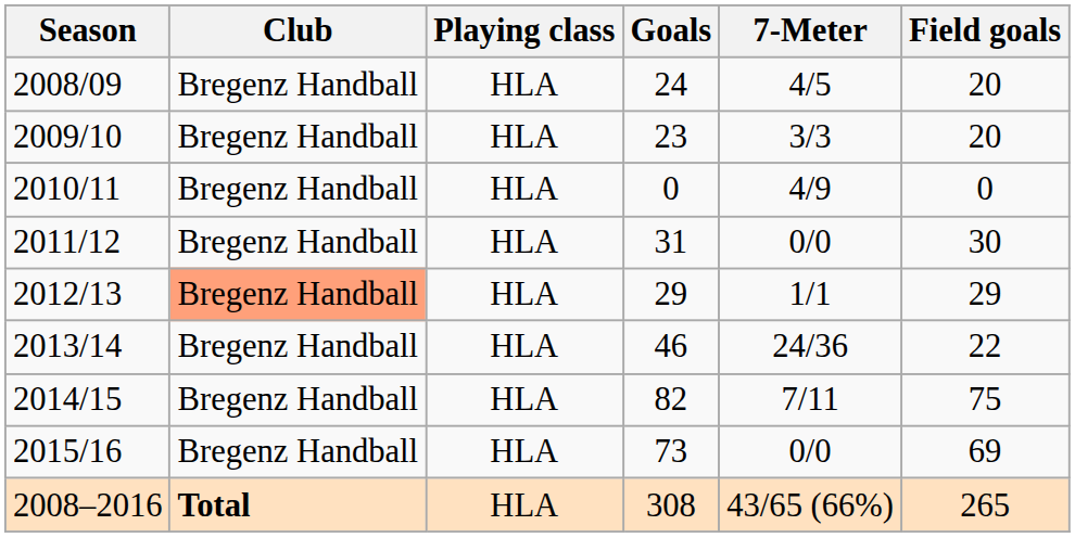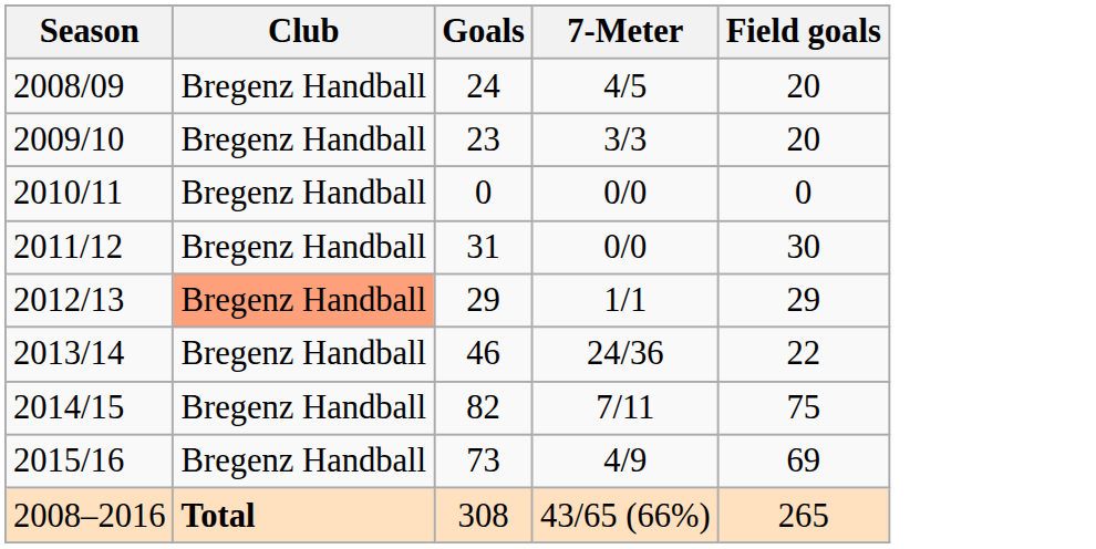- column: Playing class | HLA | HLA | HLA | HLA | HLA | HLA | HLA | HLA | HLA
2010/11 | 7-Meter: 4/9 -> 0/0
2015/16 | 7-Meter: 0/0 -> 4/9
